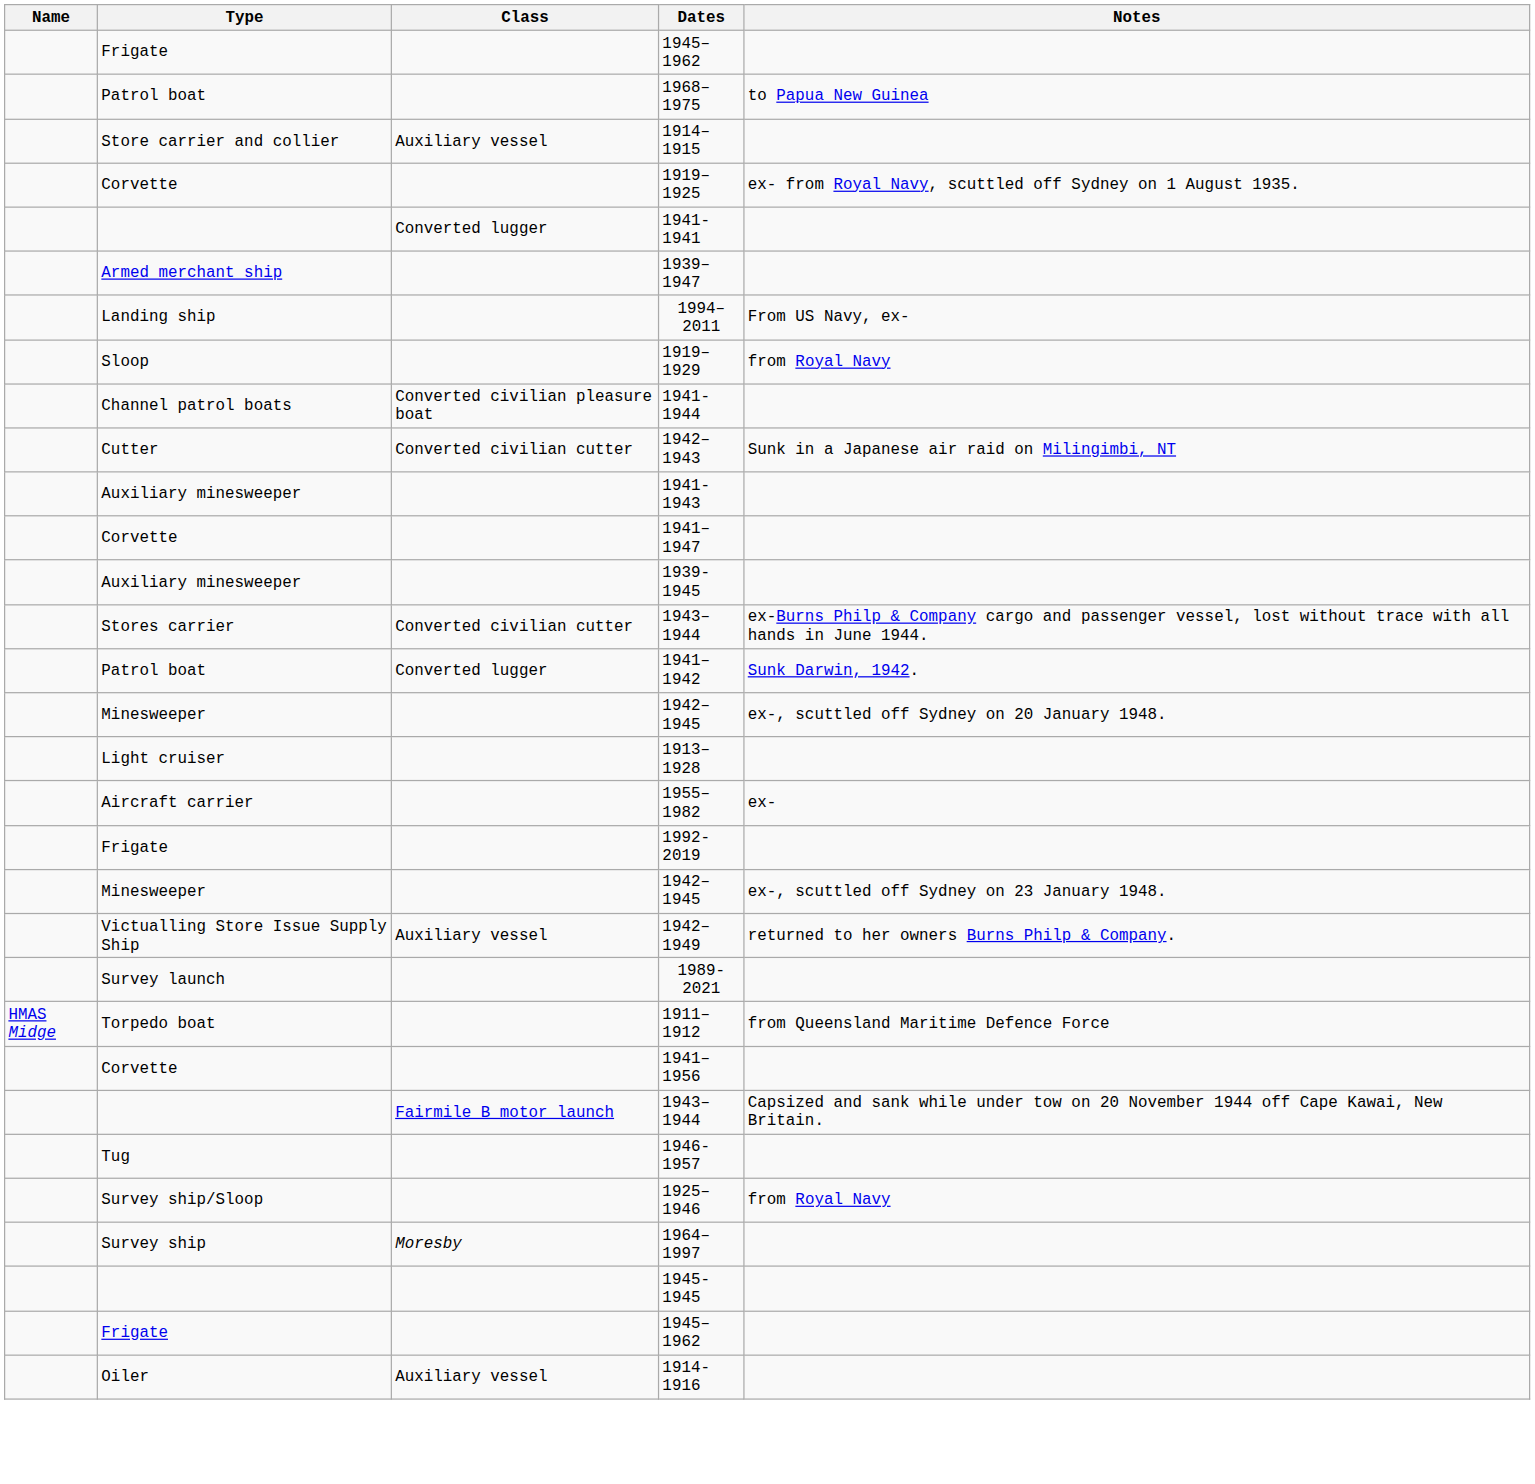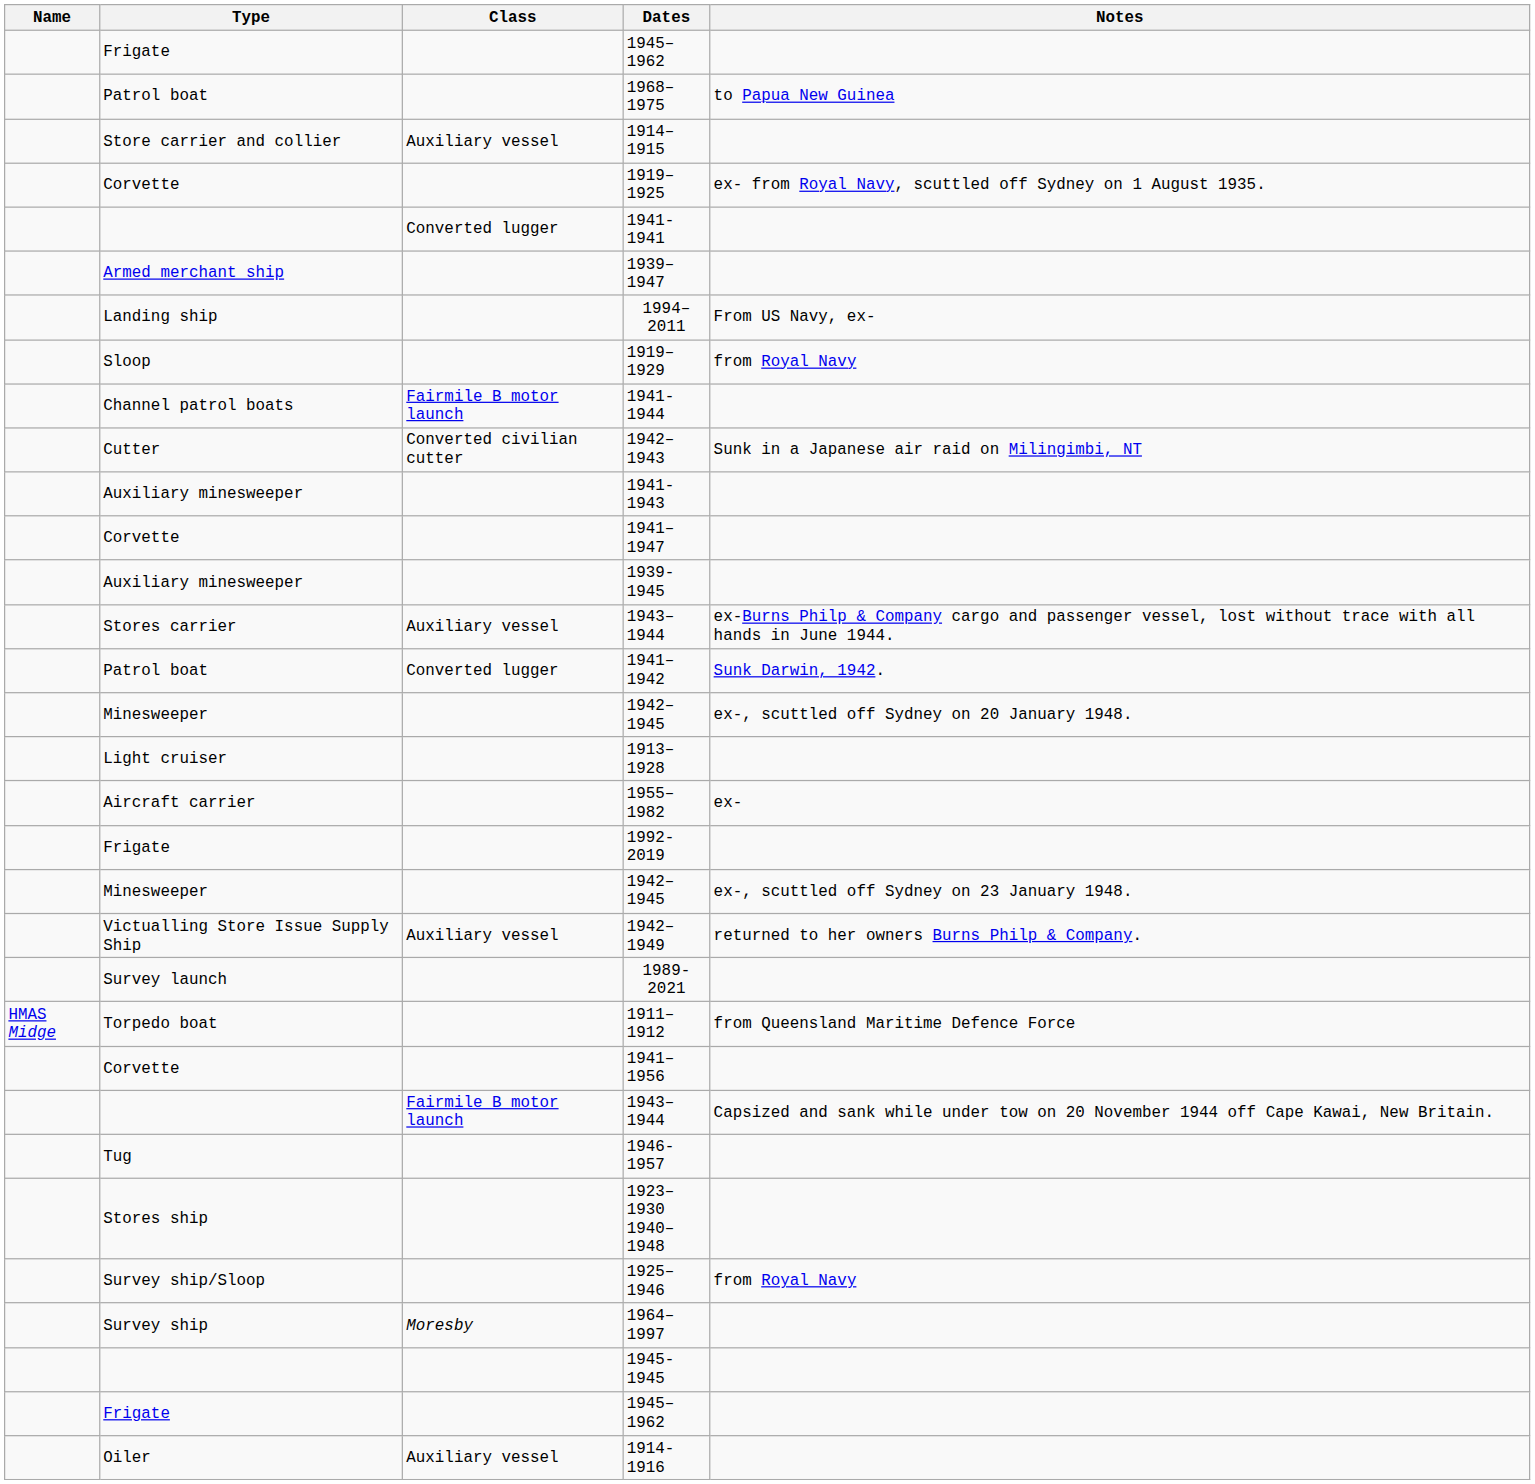1941-1944 | Class: Converted civilian pleasure boat -> Fairmile B motor launch
Stores carrier / 1943–1944 | Class: Converted civilian cutter -> Auxiliary vessel
+ row: Stores ship | 1923–1930 1940–1948
